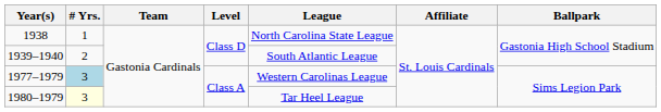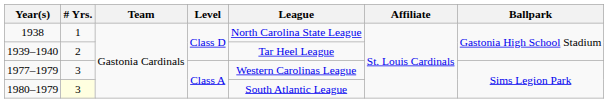1939–1940 | League: South Atlantic League -> Tar Heel League
1977–1979 | # Yrs.: lightblue background -> no background
1980–1979 | League: Tar Heel League -> South Atlantic League
